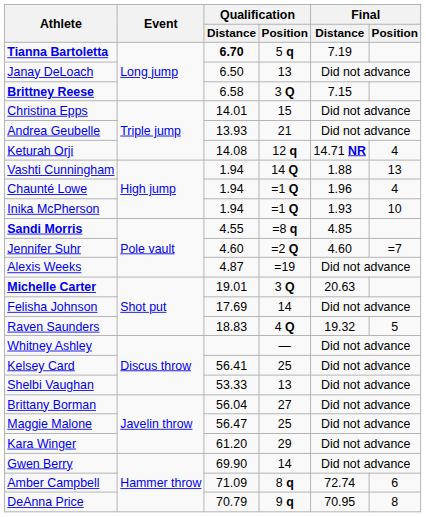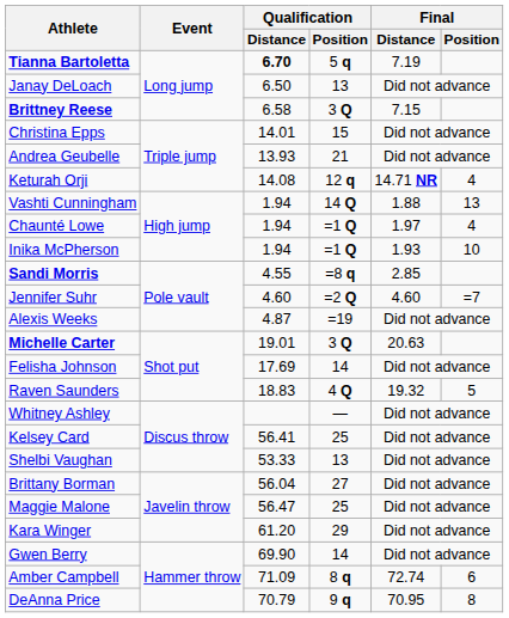Chaunté Lowe | Final / Distance: 1.96 -> 1.97
Sandi Morris | Final / Distance: 4.85 -> 2.85
